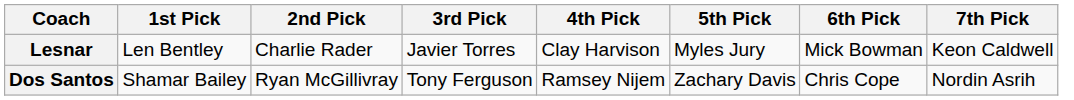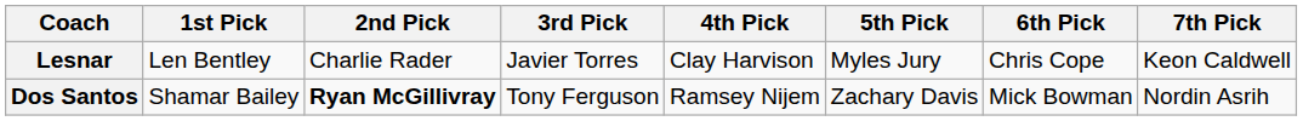Lesnar | 6th Pick: Mick Bowman -> Chris Cope
Dos Santos | 2nd Pick: normal -> bold
Dos Santos | 6th Pick: Chris Cope -> Mick Bowman
